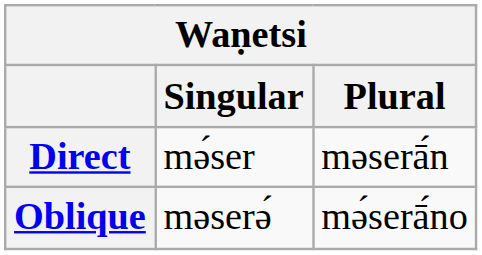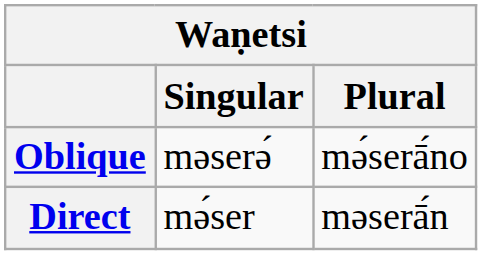rows swapped: Direct <-> Oblique
